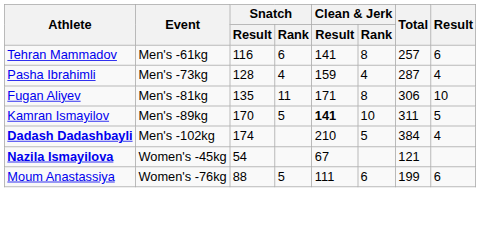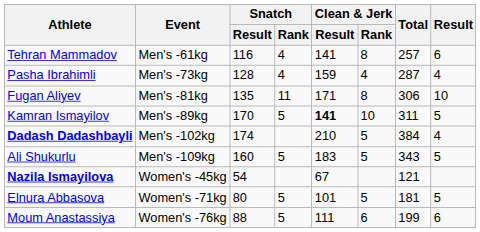Tehran Mammadov | Snatch / Rank: 6 -> 4
+ row: Ali Shukurlu | Men's -109kg | 160 | 5 | 183 | 5 | 343 | 5
+ row: Elnura Abbasova | Women's -71kg | 80 | 5 | 101 | 5 | 181 | 5
